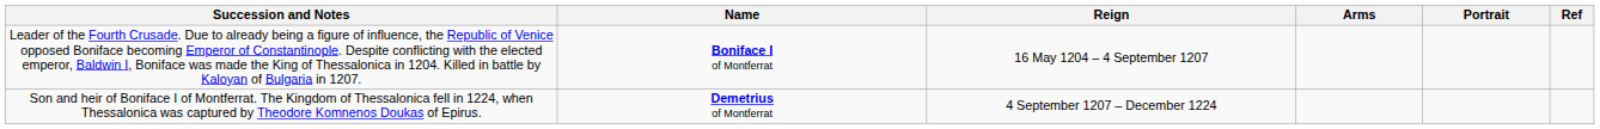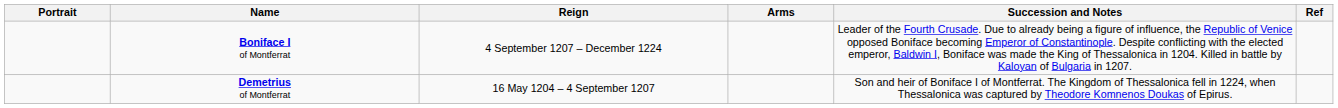columns swapped: Portrait <-> Succession and Notes
Boniface I of Montferrat | Reign: 16 May 1204 – 4 September 1207 -> 4 September 1207 – December 1224
Demetrius of Montferrat | Reign: 4 September 1207 – December 1224 -> 16 May 1204 – 4 September 1207
